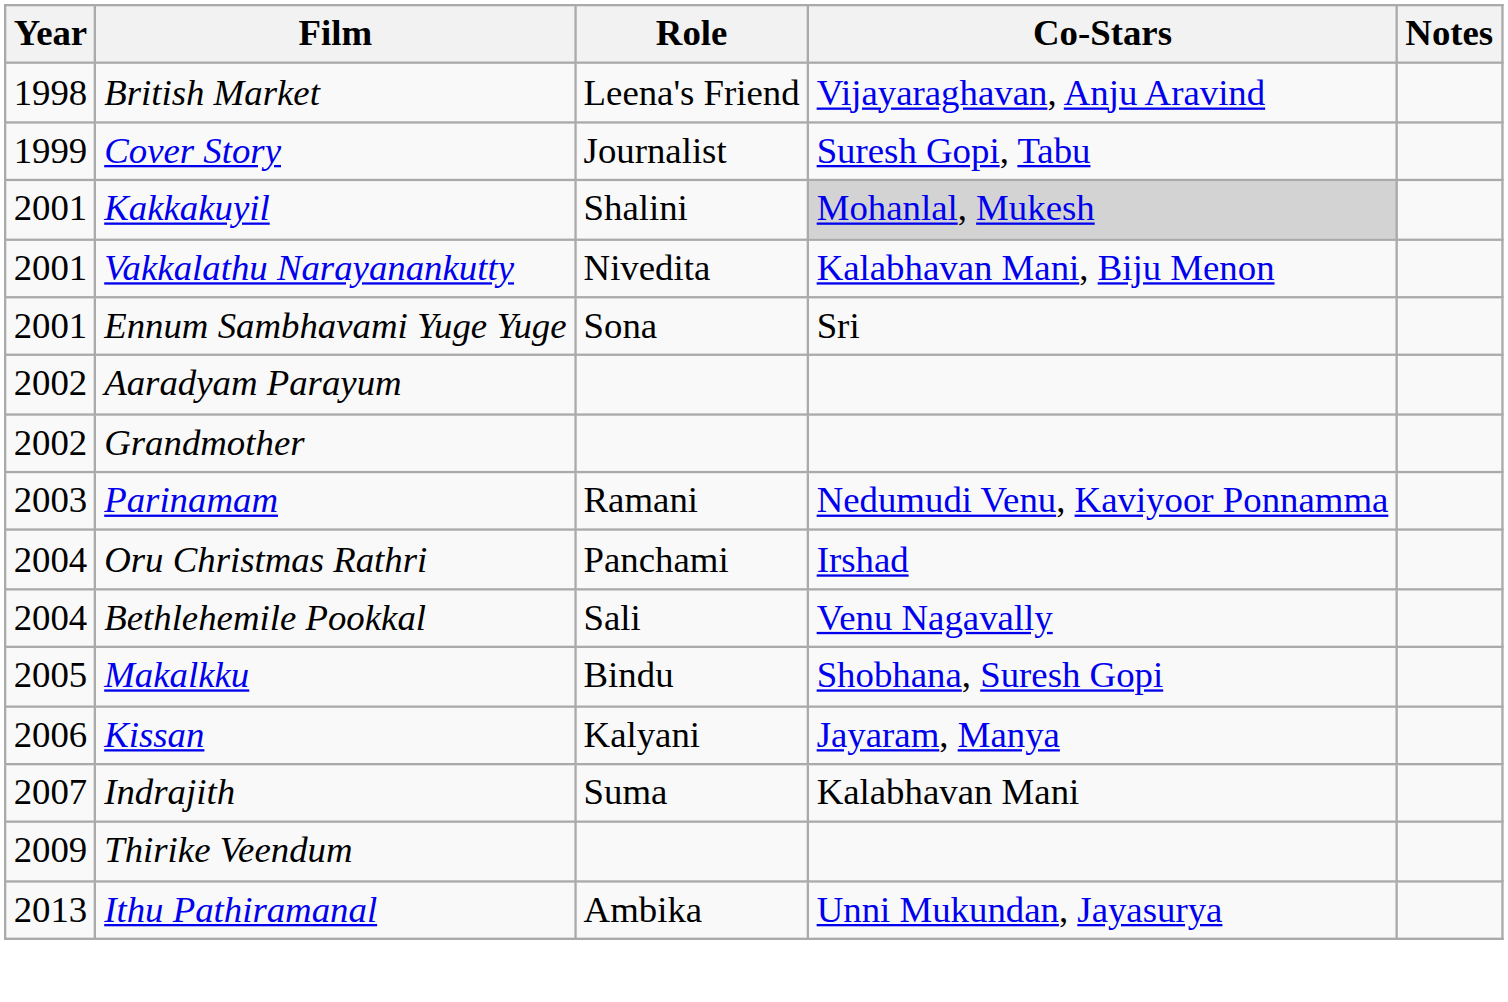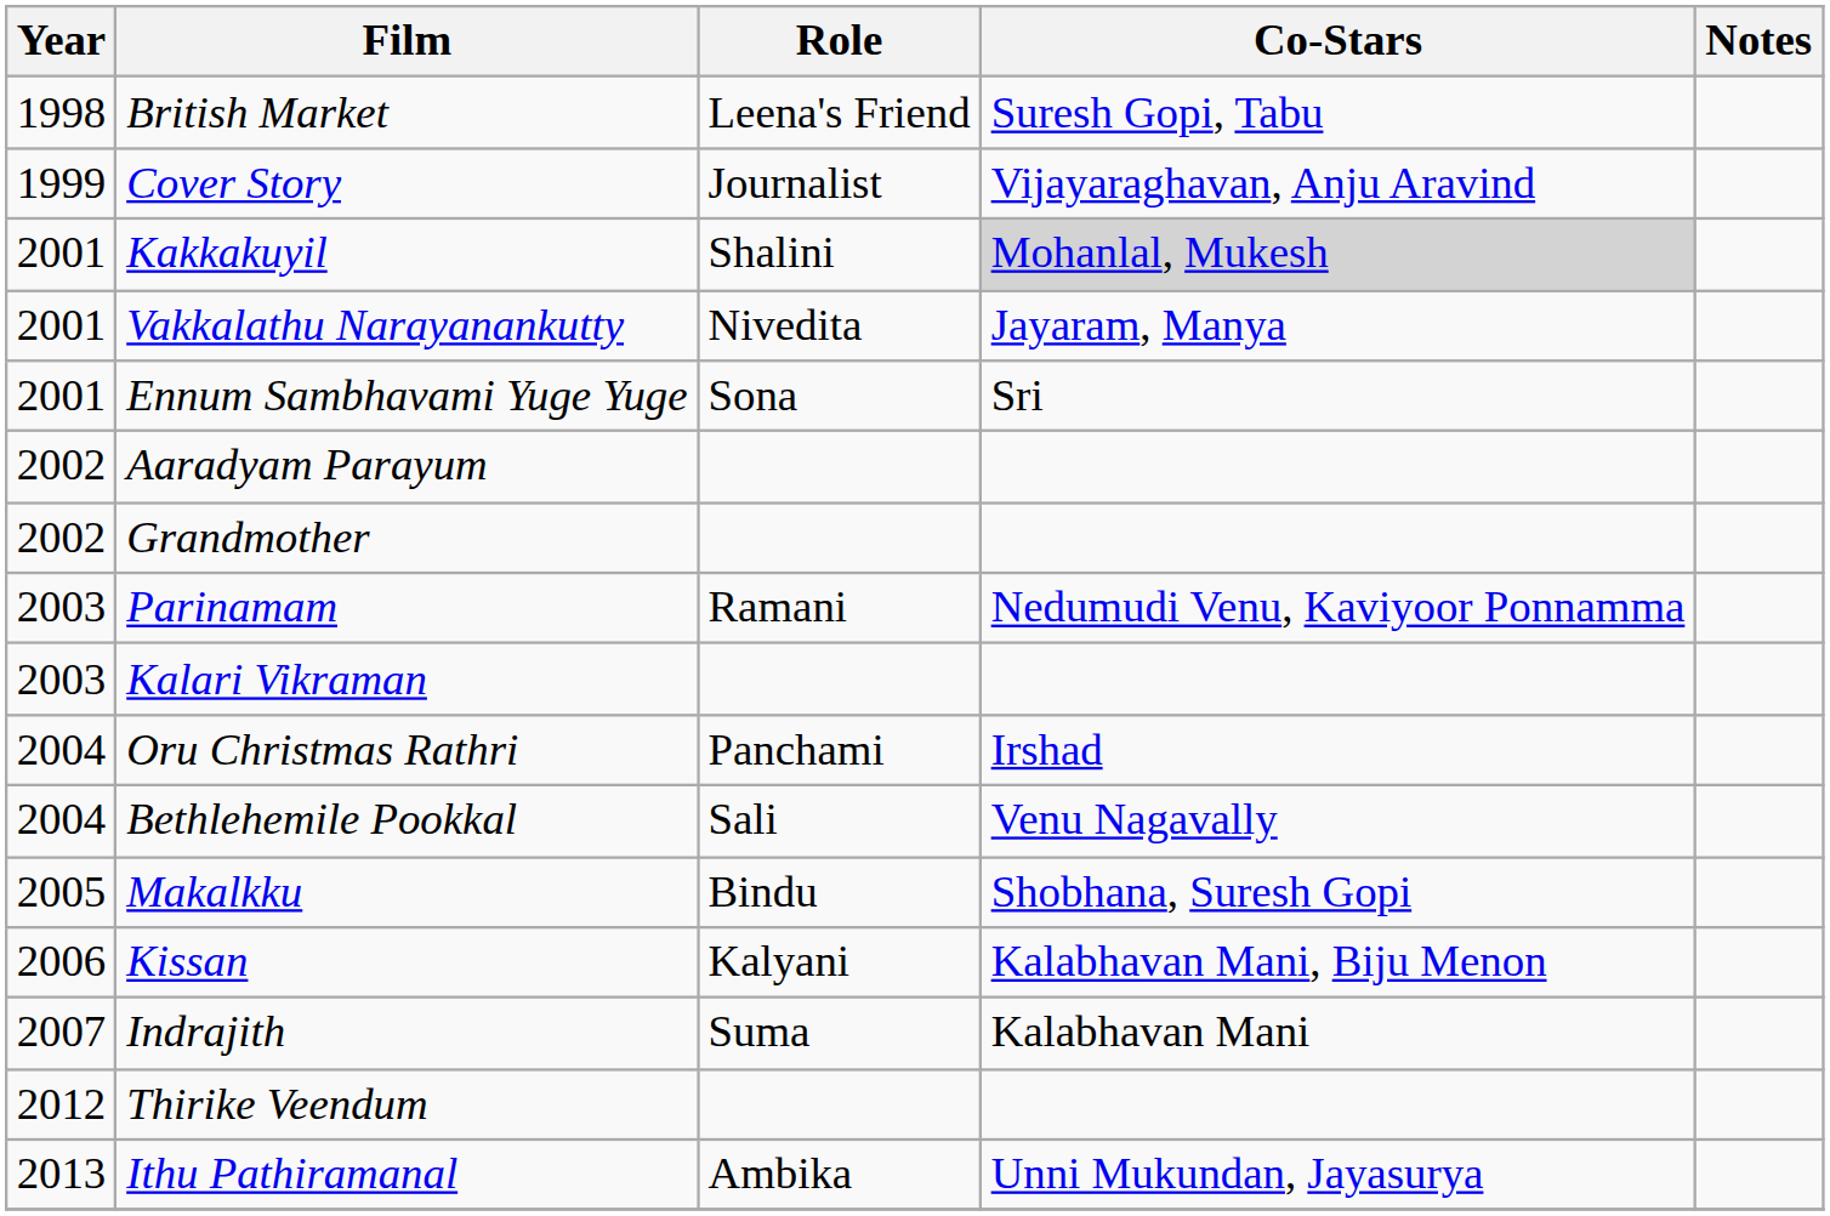British Market | Co-Stars: Vijayaraghavan, Anju Aravind -> Suresh Gopi, Tabu
Cover Story | Co-Stars: Suresh Gopi, Tabu -> Vijayaraghavan, Anju Aravind
Vakkalathu Narayanankutty | Co-Stars: Kalabhavan Mani, Biju Menon -> Jayaram, Manya
+ row: 2003 | Kalari Vikraman
Kissan | Co-Stars: Jayaram, Manya -> Kalabhavan Mani, Biju Menon
Thirike Veendum | Year: 2009 -> 2012
